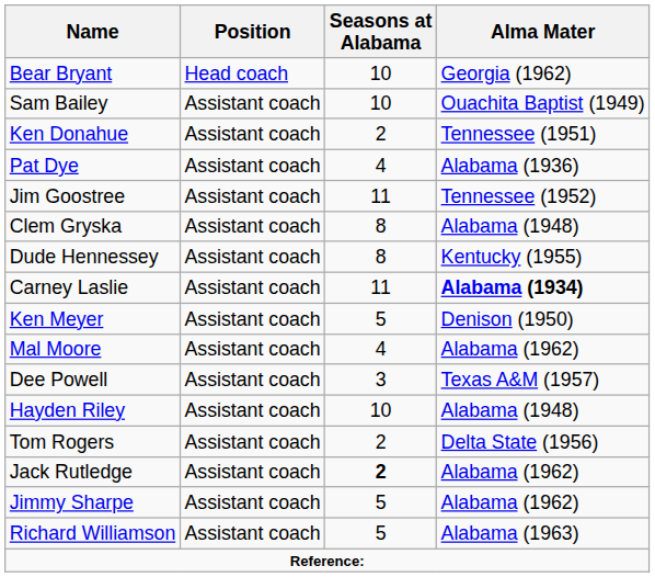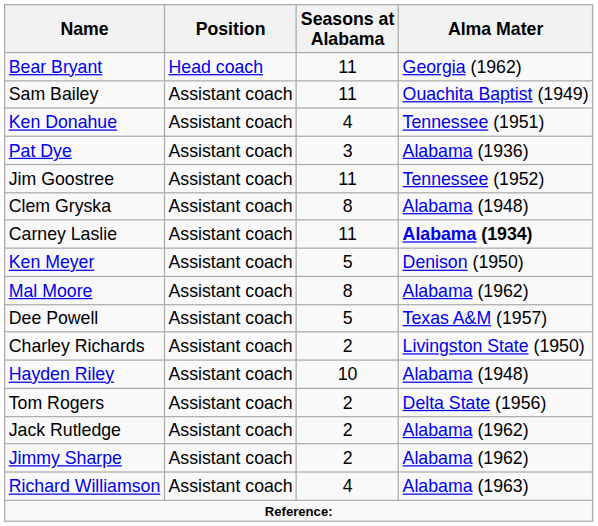Bear Bryant | Seasons at Alabama: 10 -> 11
Sam Bailey | Seasons at Alabama: 10 -> 11
Ken Donahue | Seasons at Alabama: 2 -> 4
Pat Dye | Seasons at Alabama: 4 -> 3
- row: Dude Hennessey | Assistant coach | 8 | Kentucky (1955)
Mal Moore | Seasons at Alabama: 4 -> 8
Dee Powell | Seasons at Alabama: 3 -> 5
+ row: Charley Richards | Assistant coach | 2 | Livingston State (1950)
Jack Rutledge | Seasons at Alabama: bold -> normal
Jimmy Sharpe | Seasons at Alabama: 5 -> 2
Richard Williamson | Seasons at Alabama: 5 -> 4
